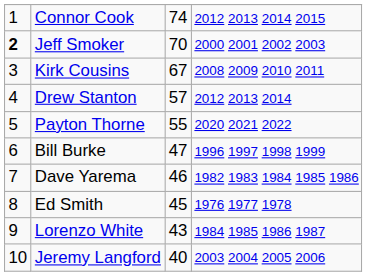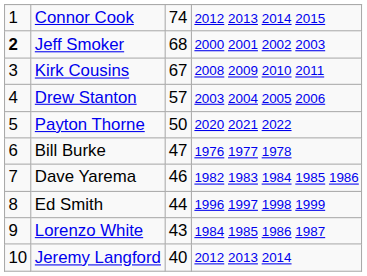Jeff Smoker | column 3: 70 -> 68
Drew Stanton | column 4: 2012 2013 2014 -> 2003 2004 2005 2006
Payton Thorne | column 3: 55 -> 50
Bill Burke | column 4: 1996 1997 1998 1999 -> 1976 1977 1978
Ed Smith | column 3: 45 -> 44
Ed Smith | column 4: 1976 1977 1978 -> 1996 1997 1998 1999
Jeremy Langford | column 4: 2003 2004 2005 2006 -> 2012 2013 2014
